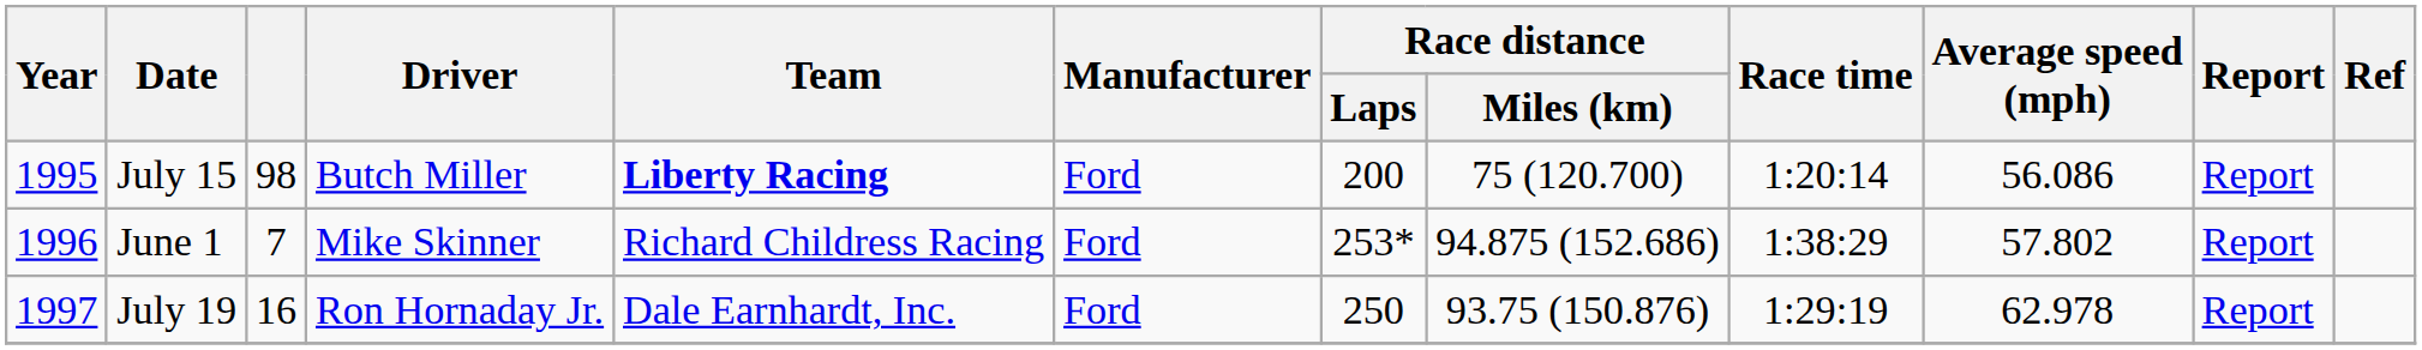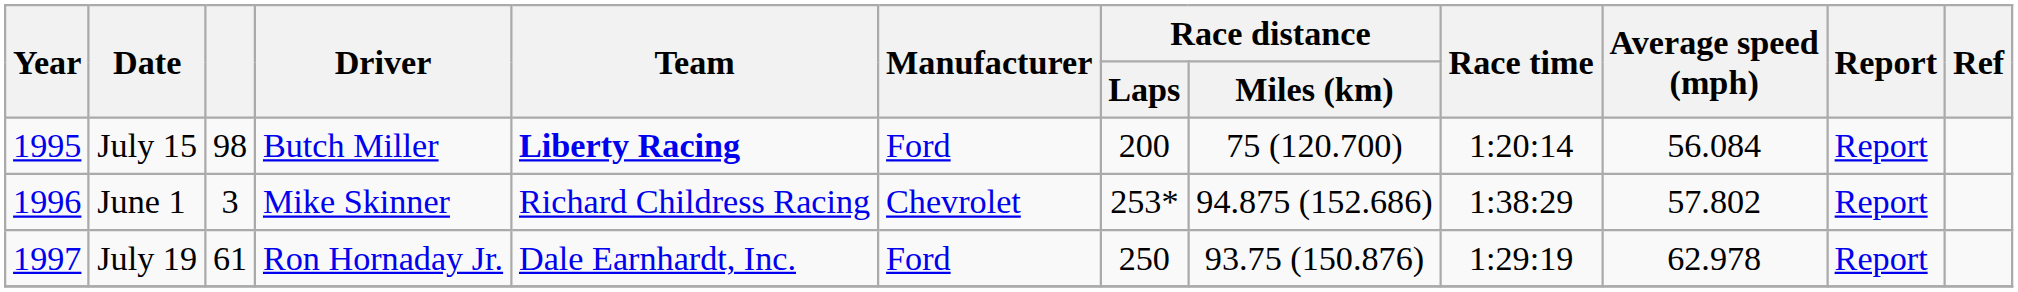July 15 | Average speed (mph): 56.086 -> 56.084
June 1 | column 3: 7 -> 3
June 1 | Manufacturer: Ford -> Chevrolet
July 19 | column 3: 16 -> 61
